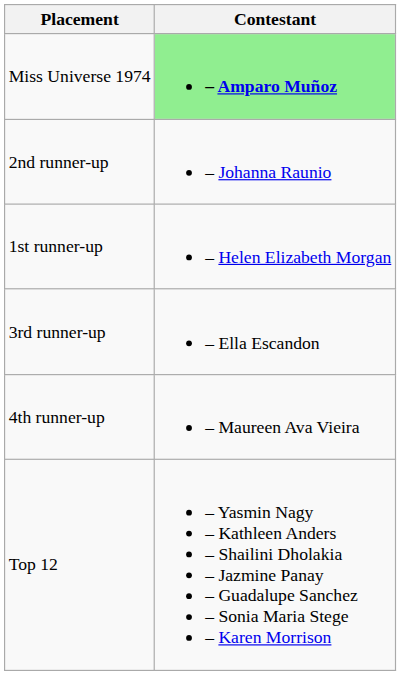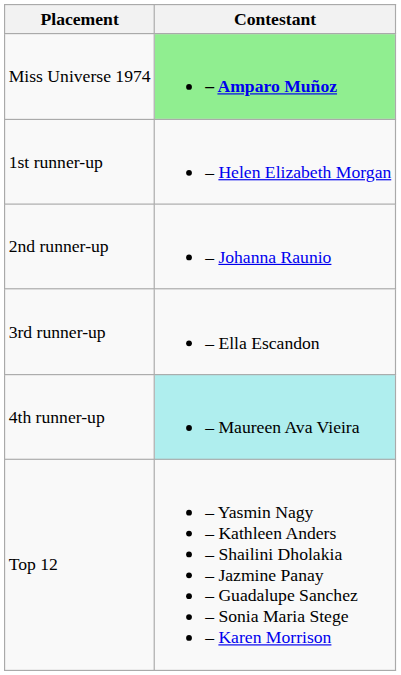rows swapped: 1st runner-up <-> 2nd runner-up
4th runner-up | Contestant: no background -> paleturquoise background
